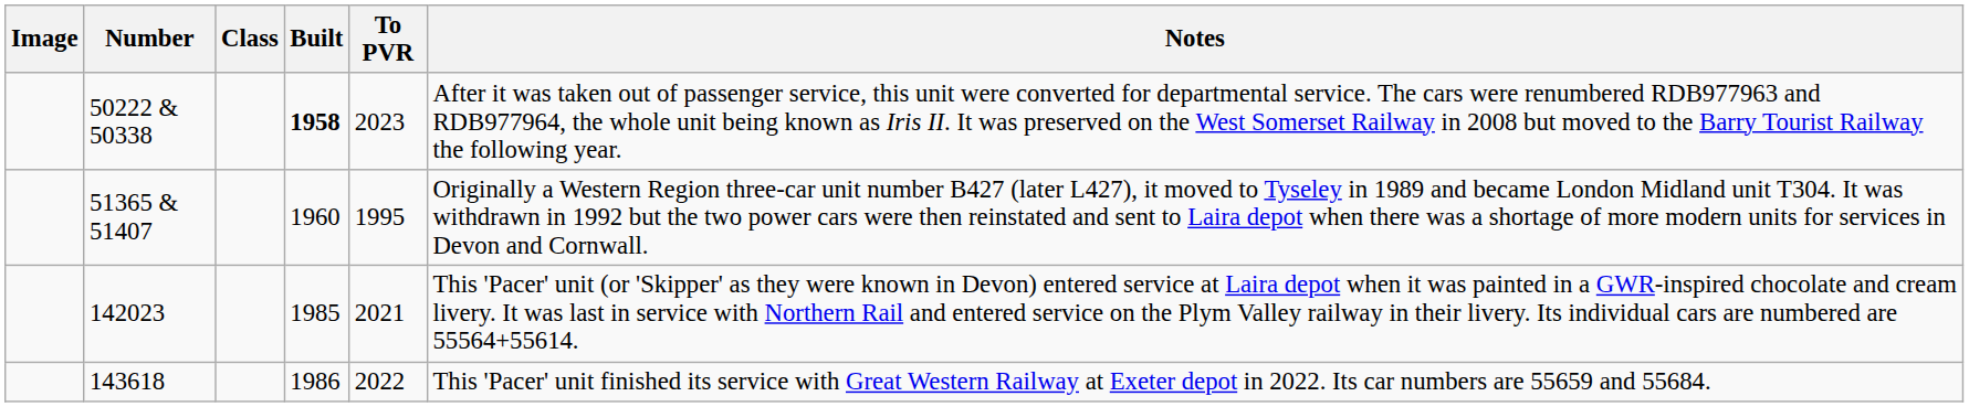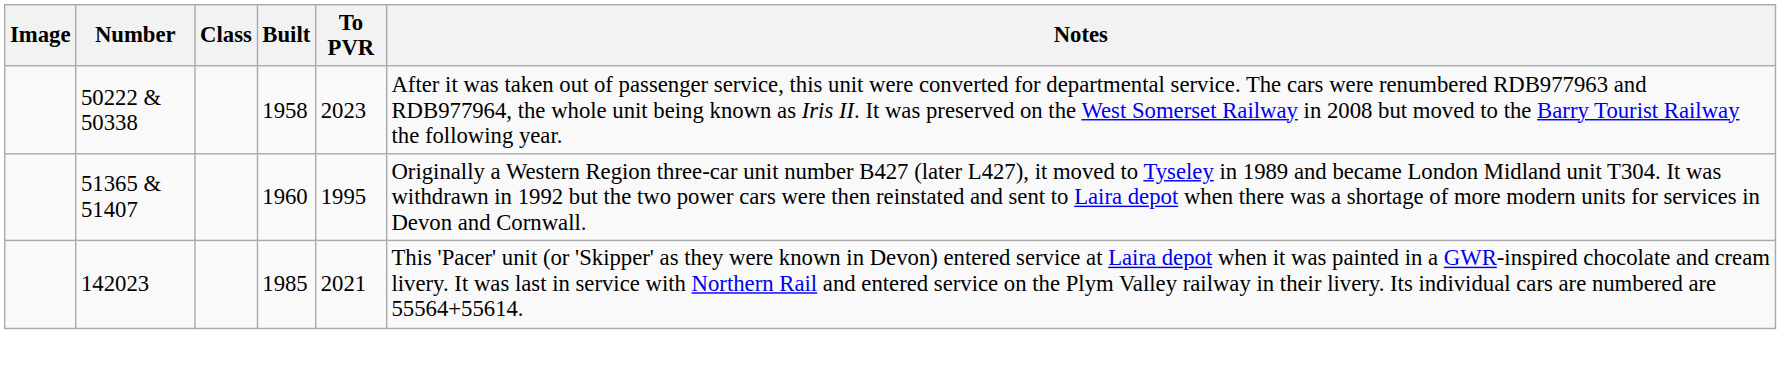50222 & 50338 | Built: bold -> normal
- row: 143618 | 1986 | 2022 | This 'Pacer' unit finished its service with Great Western Railway at Exeter depot in 2022. Its car numbers are 55659 and 55684.
